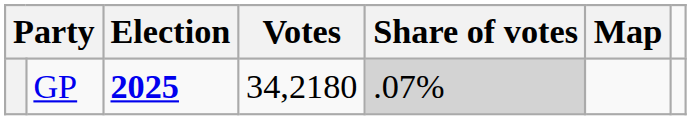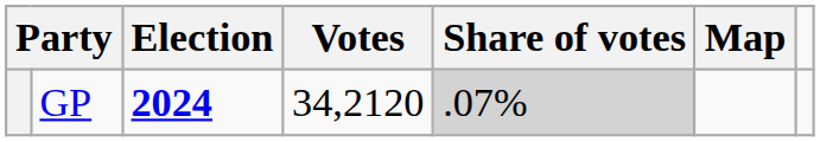GP | Election: 2025 -> 2024
GP | Votes: 34,2180 -> 34,2120
